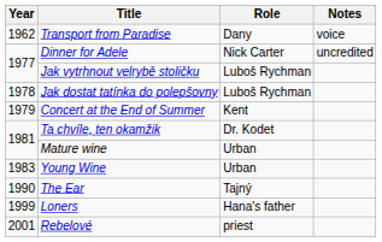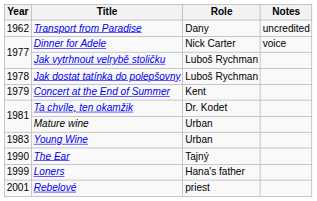Transport from Paradise | Notes: voice -> uncredited
Dinner for Adele | Notes: uncredited -> voice
